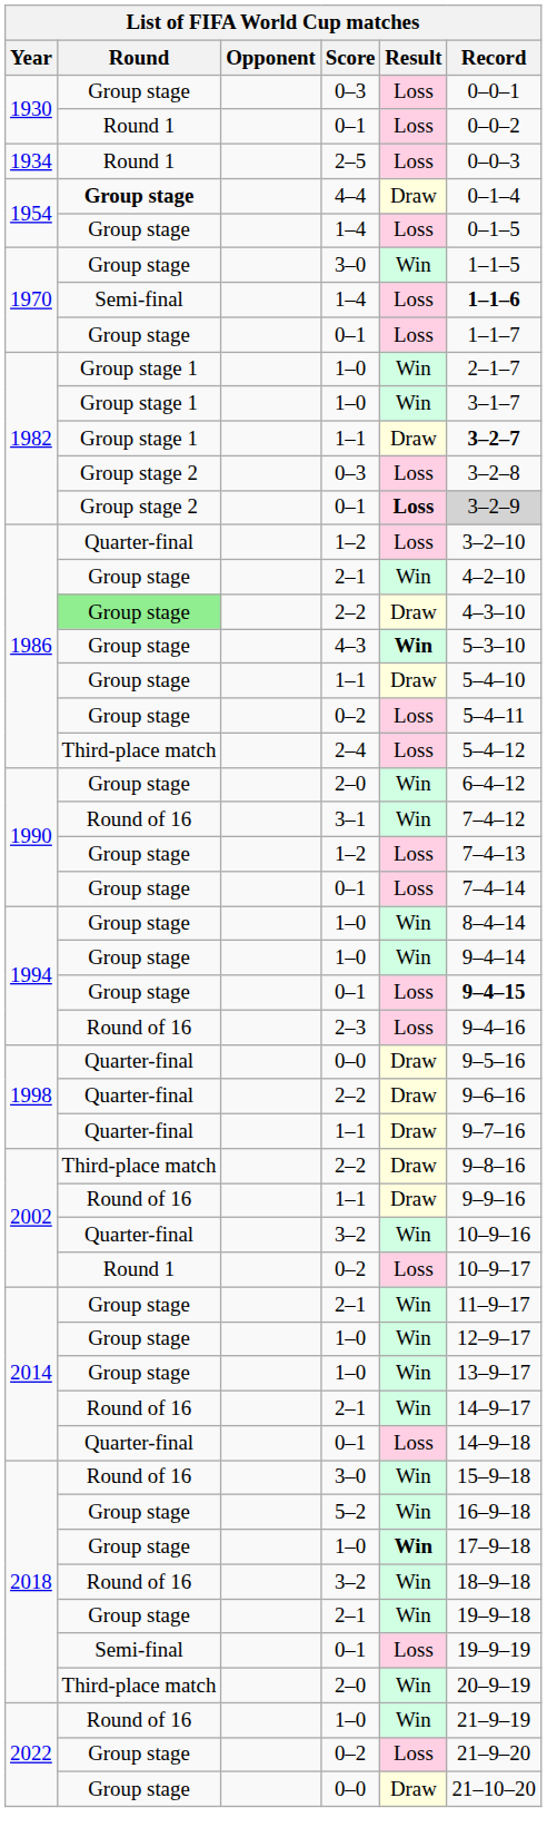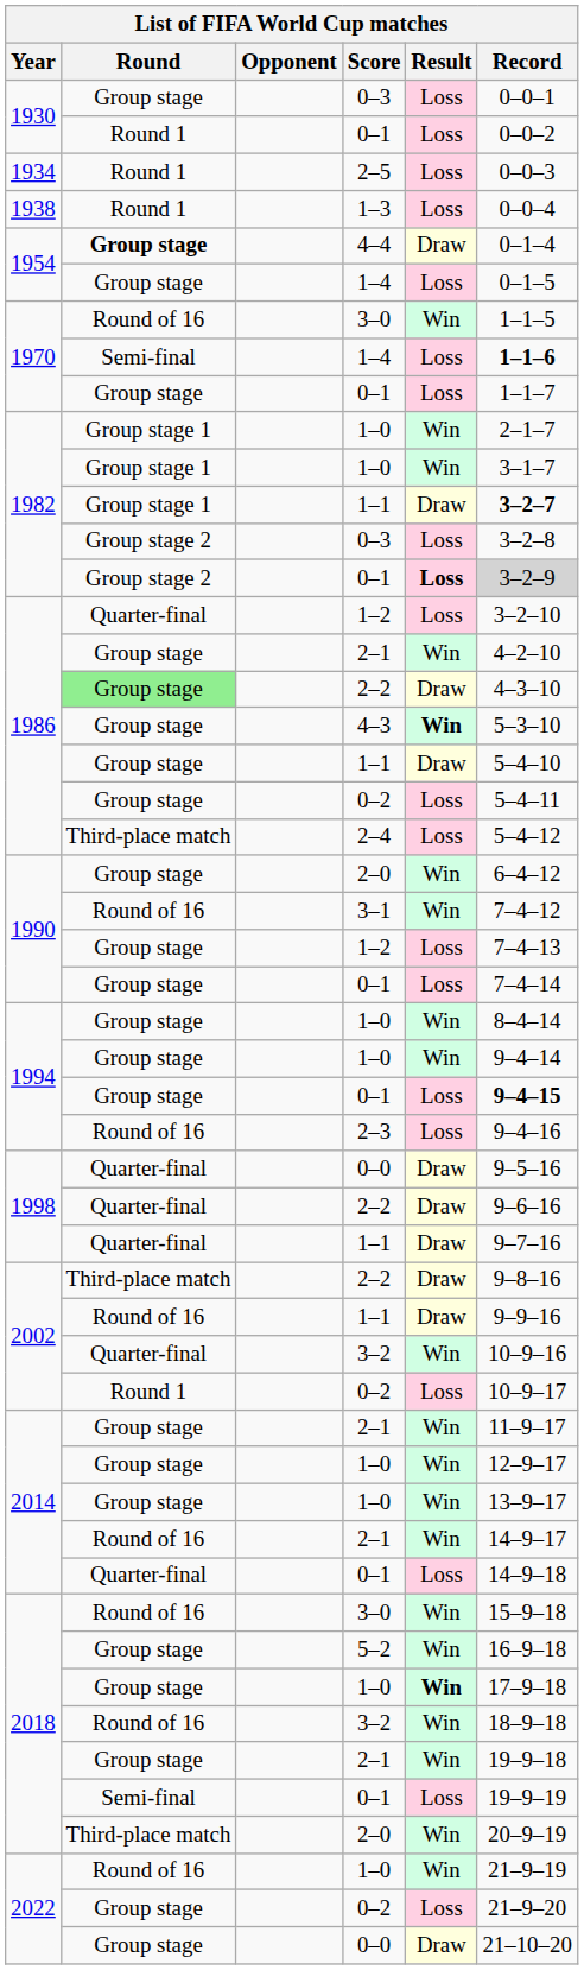+ row: 1938 | Round 1 | 1–3 | Loss | 0–0–4
1970 / 3–0 | Round: Group stage -> Round of 16
